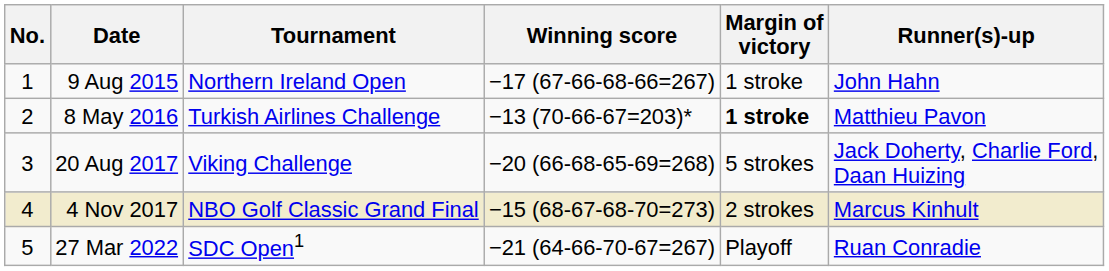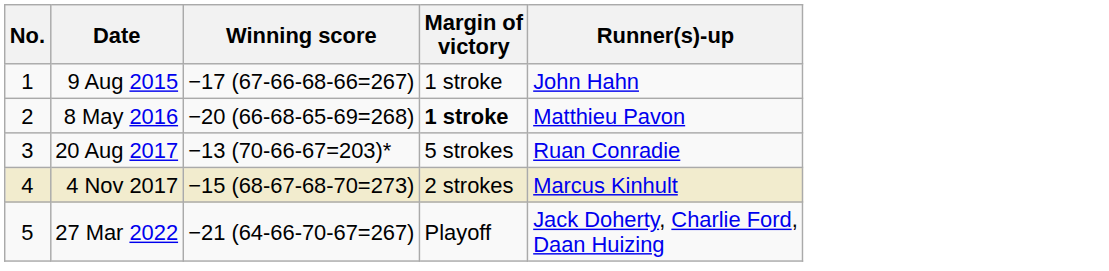- column: Tournament | Northern Ireland Open | Turkish Airlines Challenge | Viking Challenge | NBO Golf Classic Grand Final | SDC Open1
8 May 2016 | Winning score: −13 (70-66-67=203)* -> −20 (66-68-65-69=268)
20 Aug 2017 | Winning score: −20 (66-68-65-69=268) -> −13 (70-66-67=203)*
20 Aug 2017 | Runner(s)-up: Jack Doherty, Charlie Ford, Daan Huizing -> Ruan Conradie
27 Mar 2022 | Runner(s)-up: Ruan Conradie -> Jack Doherty, Charlie Ford, Daan Huizing
